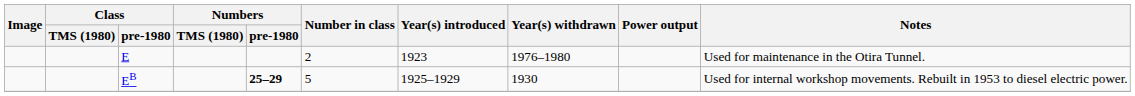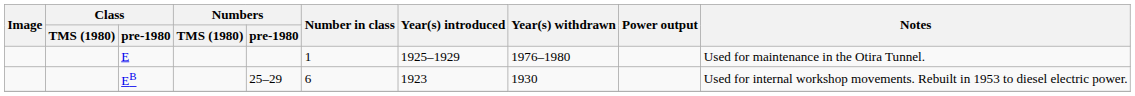E | Number in class: 2 -> 1
E | Year(s) introduced: 1923 -> 1925–1929
EB | Numbers / pre-1980: bold -> normal
EB | Number in class: 5 -> 6
EB | Year(s) introduced: 1925–1929 -> 1923
